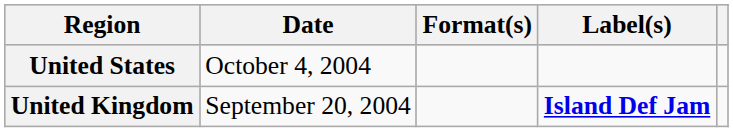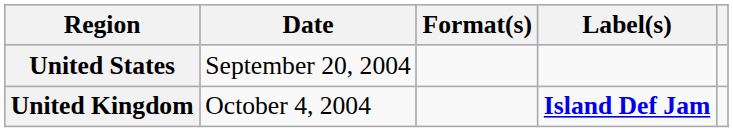United States | Date: October 4, 2004 -> September 20, 2004
United Kingdom | Date: September 20, 2004 -> October 4, 2004
